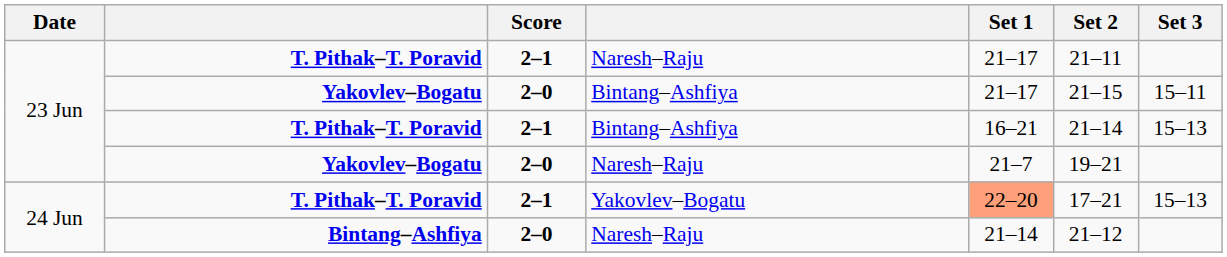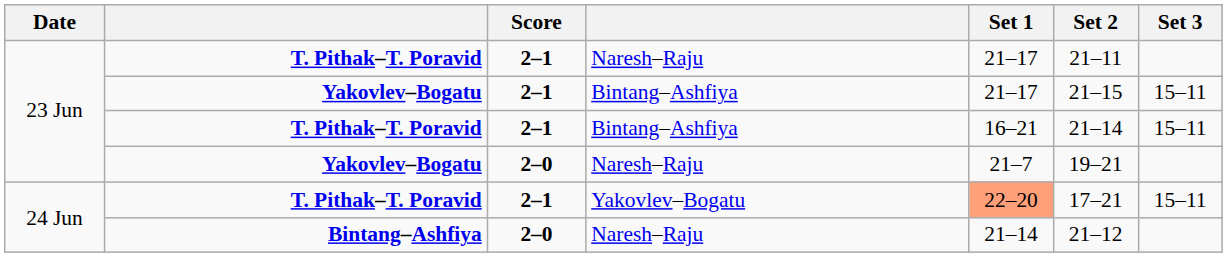Yakovlev–Bogatu / Bintang–Ashfiya | Score: 2–0 -> 2–1
T. Pithak–T. Poravid / Bintang–Ashfiya | Set 3: 15–13 -> 15–11
T. Pithak–T. Poravid / Yakovlev–Bogatu | Set 3: 15–13 -> 15–11
